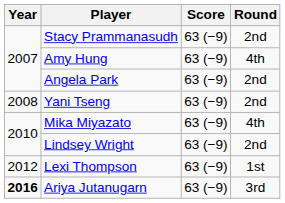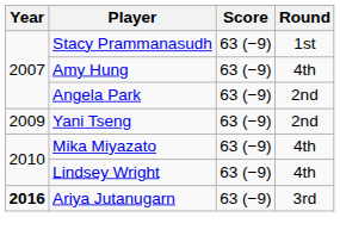Stacy Prammanasudh | Round: 2nd -> 1st
Yani Tseng | Year: 2008 -> 2009
Lindsey Wright | Round: 2nd -> 4th
- row: 2012 | Lexi Thompson | 63 (−9) | 1st
